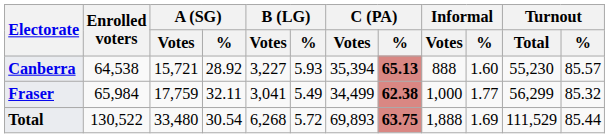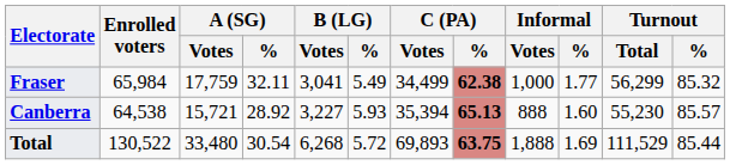rows swapped: Canberra <-> Fraser
